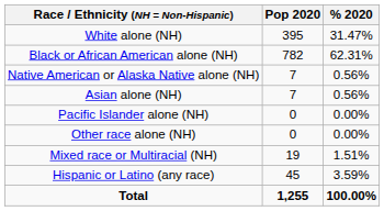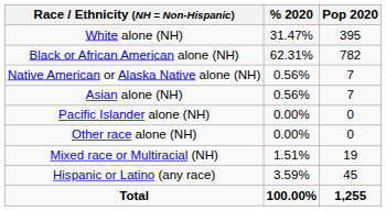columns swapped: Pop 2020 <-> % 2020
